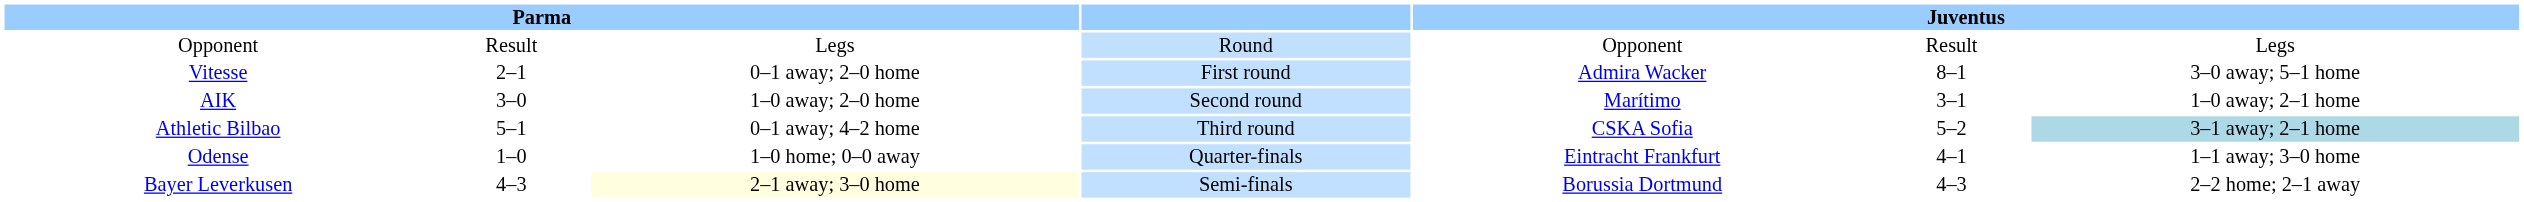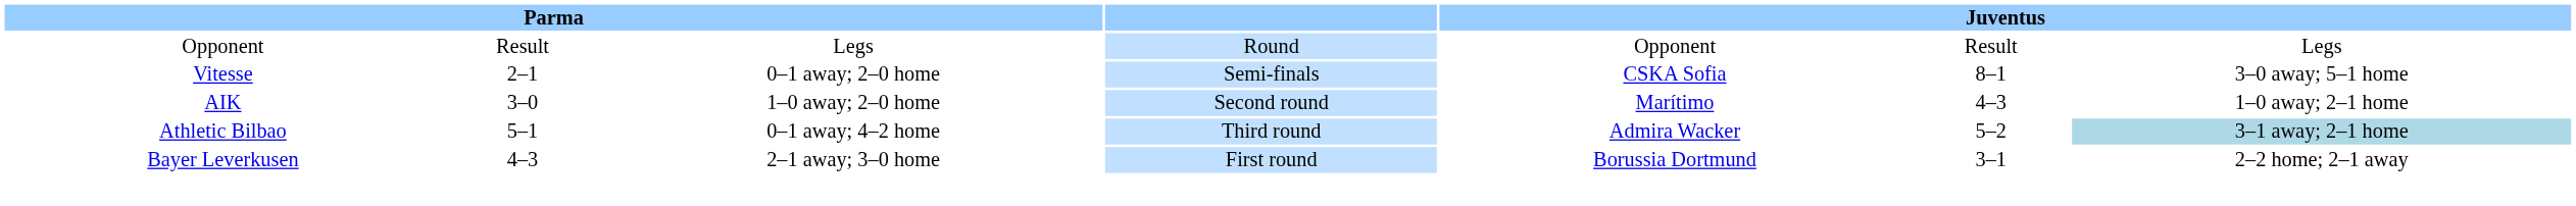Vitesse | column 4: First round -> Semi-finals
Vitesse | column 5: Admira Wacker -> CSKA Sofia
AIK | column 6: 3–1 -> 4–3
Athletic Bilbao | column 5: CSKA Sofia -> Admira Wacker
- row: Odense | 1–0 | 1–0 home; 0–0 away | Quarter-finals | Eintracht Frankfurt | 4–1 | 1–1 away; 3–0 home
Bayer Leverkusen | column 3: lightyellow background -> no background
Bayer Leverkusen | column 4: Semi-finals -> First round
Bayer Leverkusen | column 6: 4–3 -> 3–1
